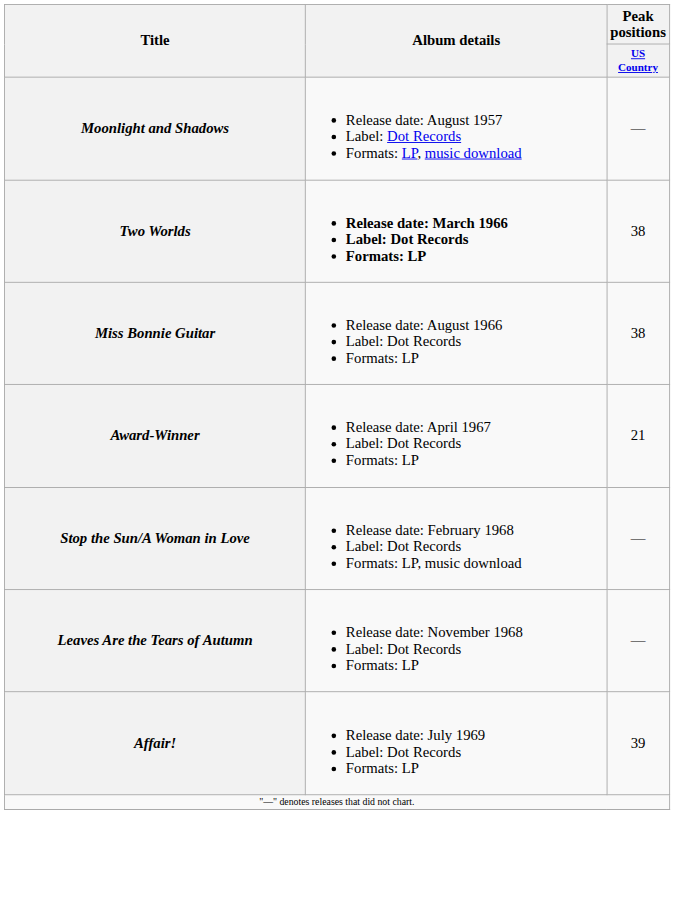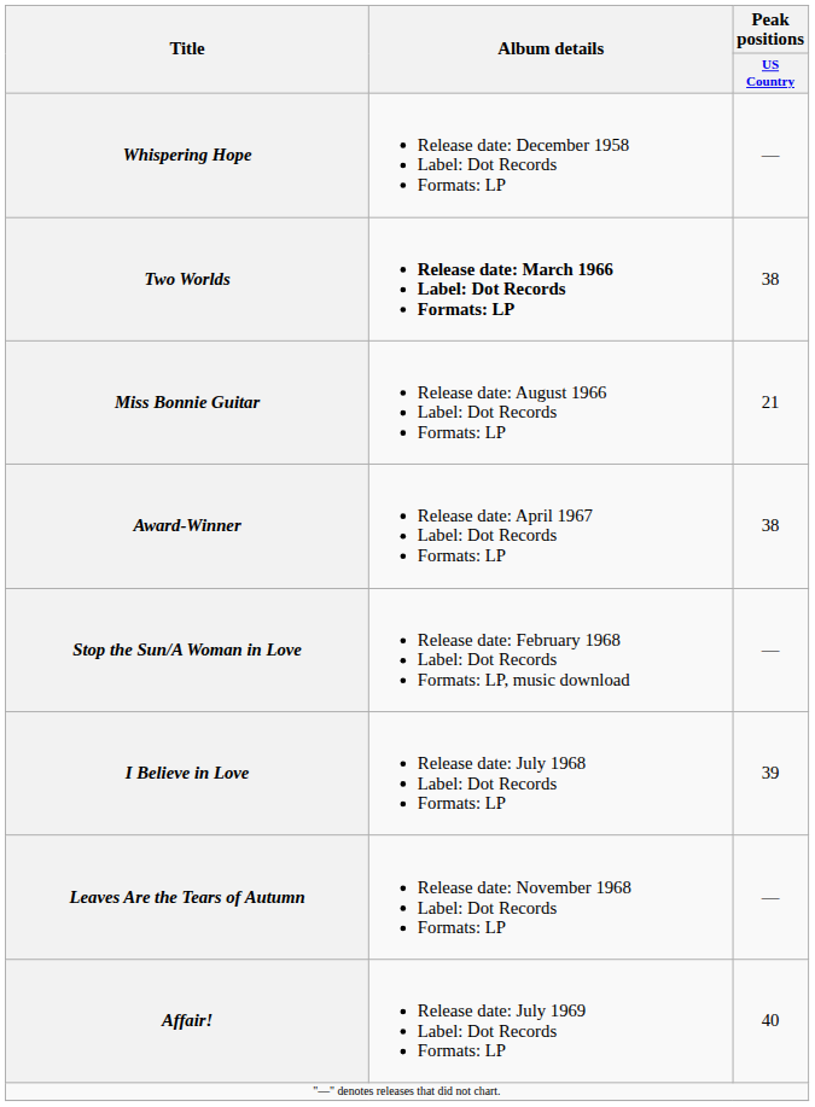- row: Moonlight and Shadows | Release date: August 1957 Label: Dot Records Formats: LP, music download | —
+ row: Whispering Hope | Release date: December 1958 Label: Dot Records Formats: LP | —
Miss Bonnie Guitar | Peak positions / US Country: 38 -> 21
Award-Winner | Peak positions / US Country: 21 -> 38
+ row: I Believe in Love | Release date: July 1968 Label: Dot Records Formats: LP | 39
Affair! | Peak positions / US Country: 39 -> 40
